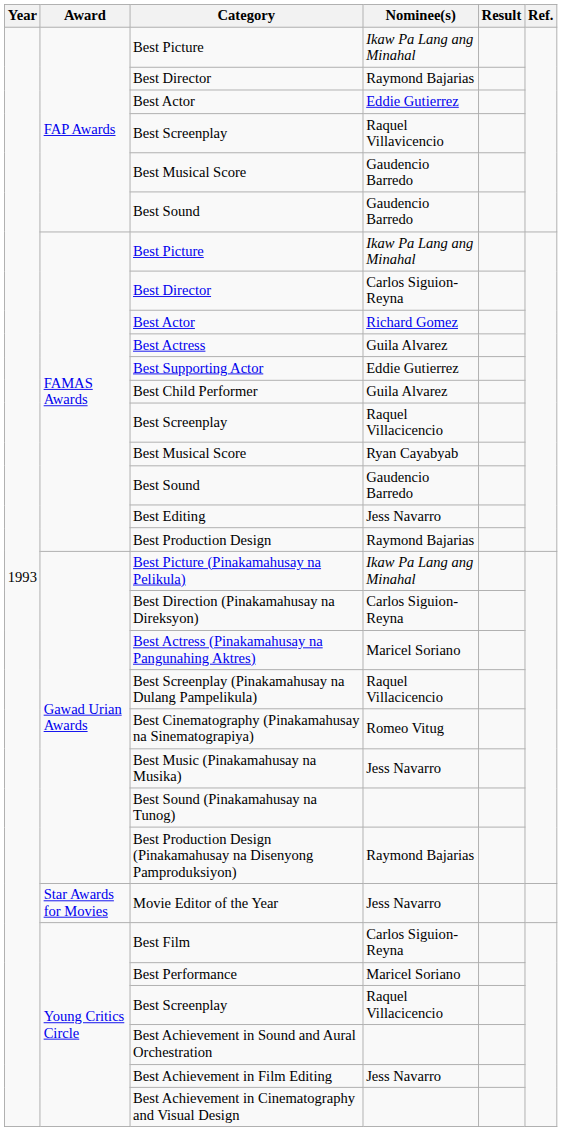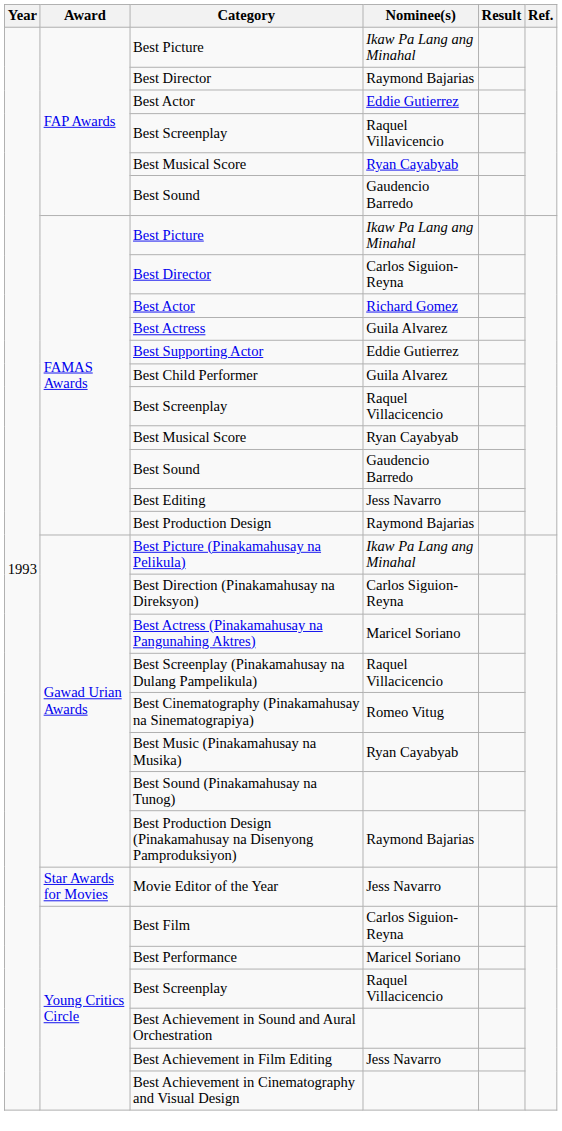FAP Awards / Best Musical Score | Nominee(s): Gaudencio Barredo -> Ryan Cayabyab
Best Music (Pinakamahusay na Musika) | Nominee(s): Jess Navarro -> Ryan Cayabyab
